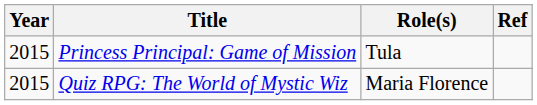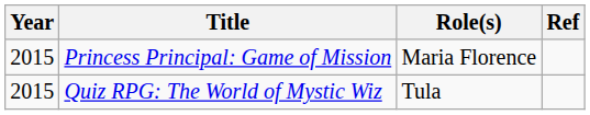Princess Principal: Game of Mission | Role(s): Tula -> Maria Florence
Quiz RPG: The World of Mystic Wiz | Role(s): Maria Florence -> Tula
